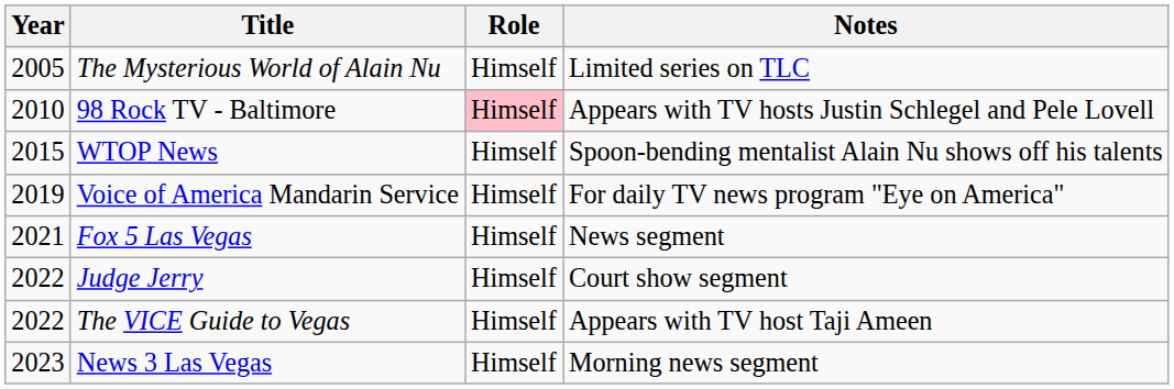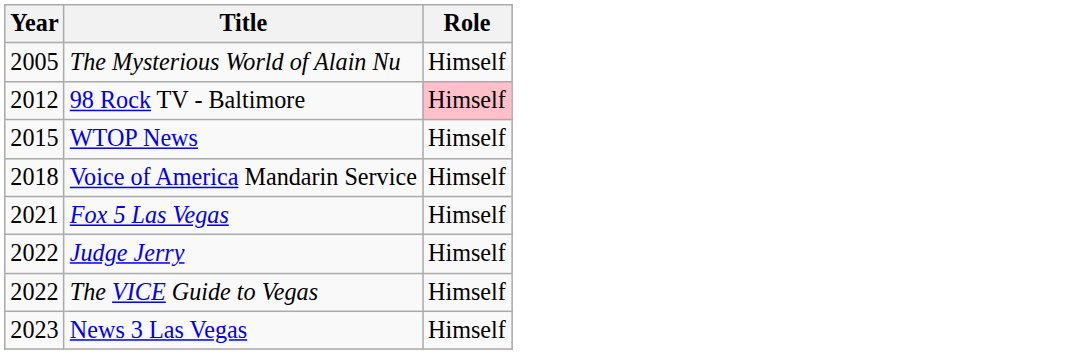- column: Notes | Limited series on TLC | Appears with TV hosts Justin Schlegel and Pele Lovell | Spoon-bending mentalist Alain Nu shows off his talents | For daily TV news program "Eye on America" | News segment | Court show segment | Appears with TV host Taji Ameen | Morning news segment
98 Rock TV - Baltimore | Year: 2010 -> 2012
Voice of America Mandarin Service | Year: 2019 -> 2018
